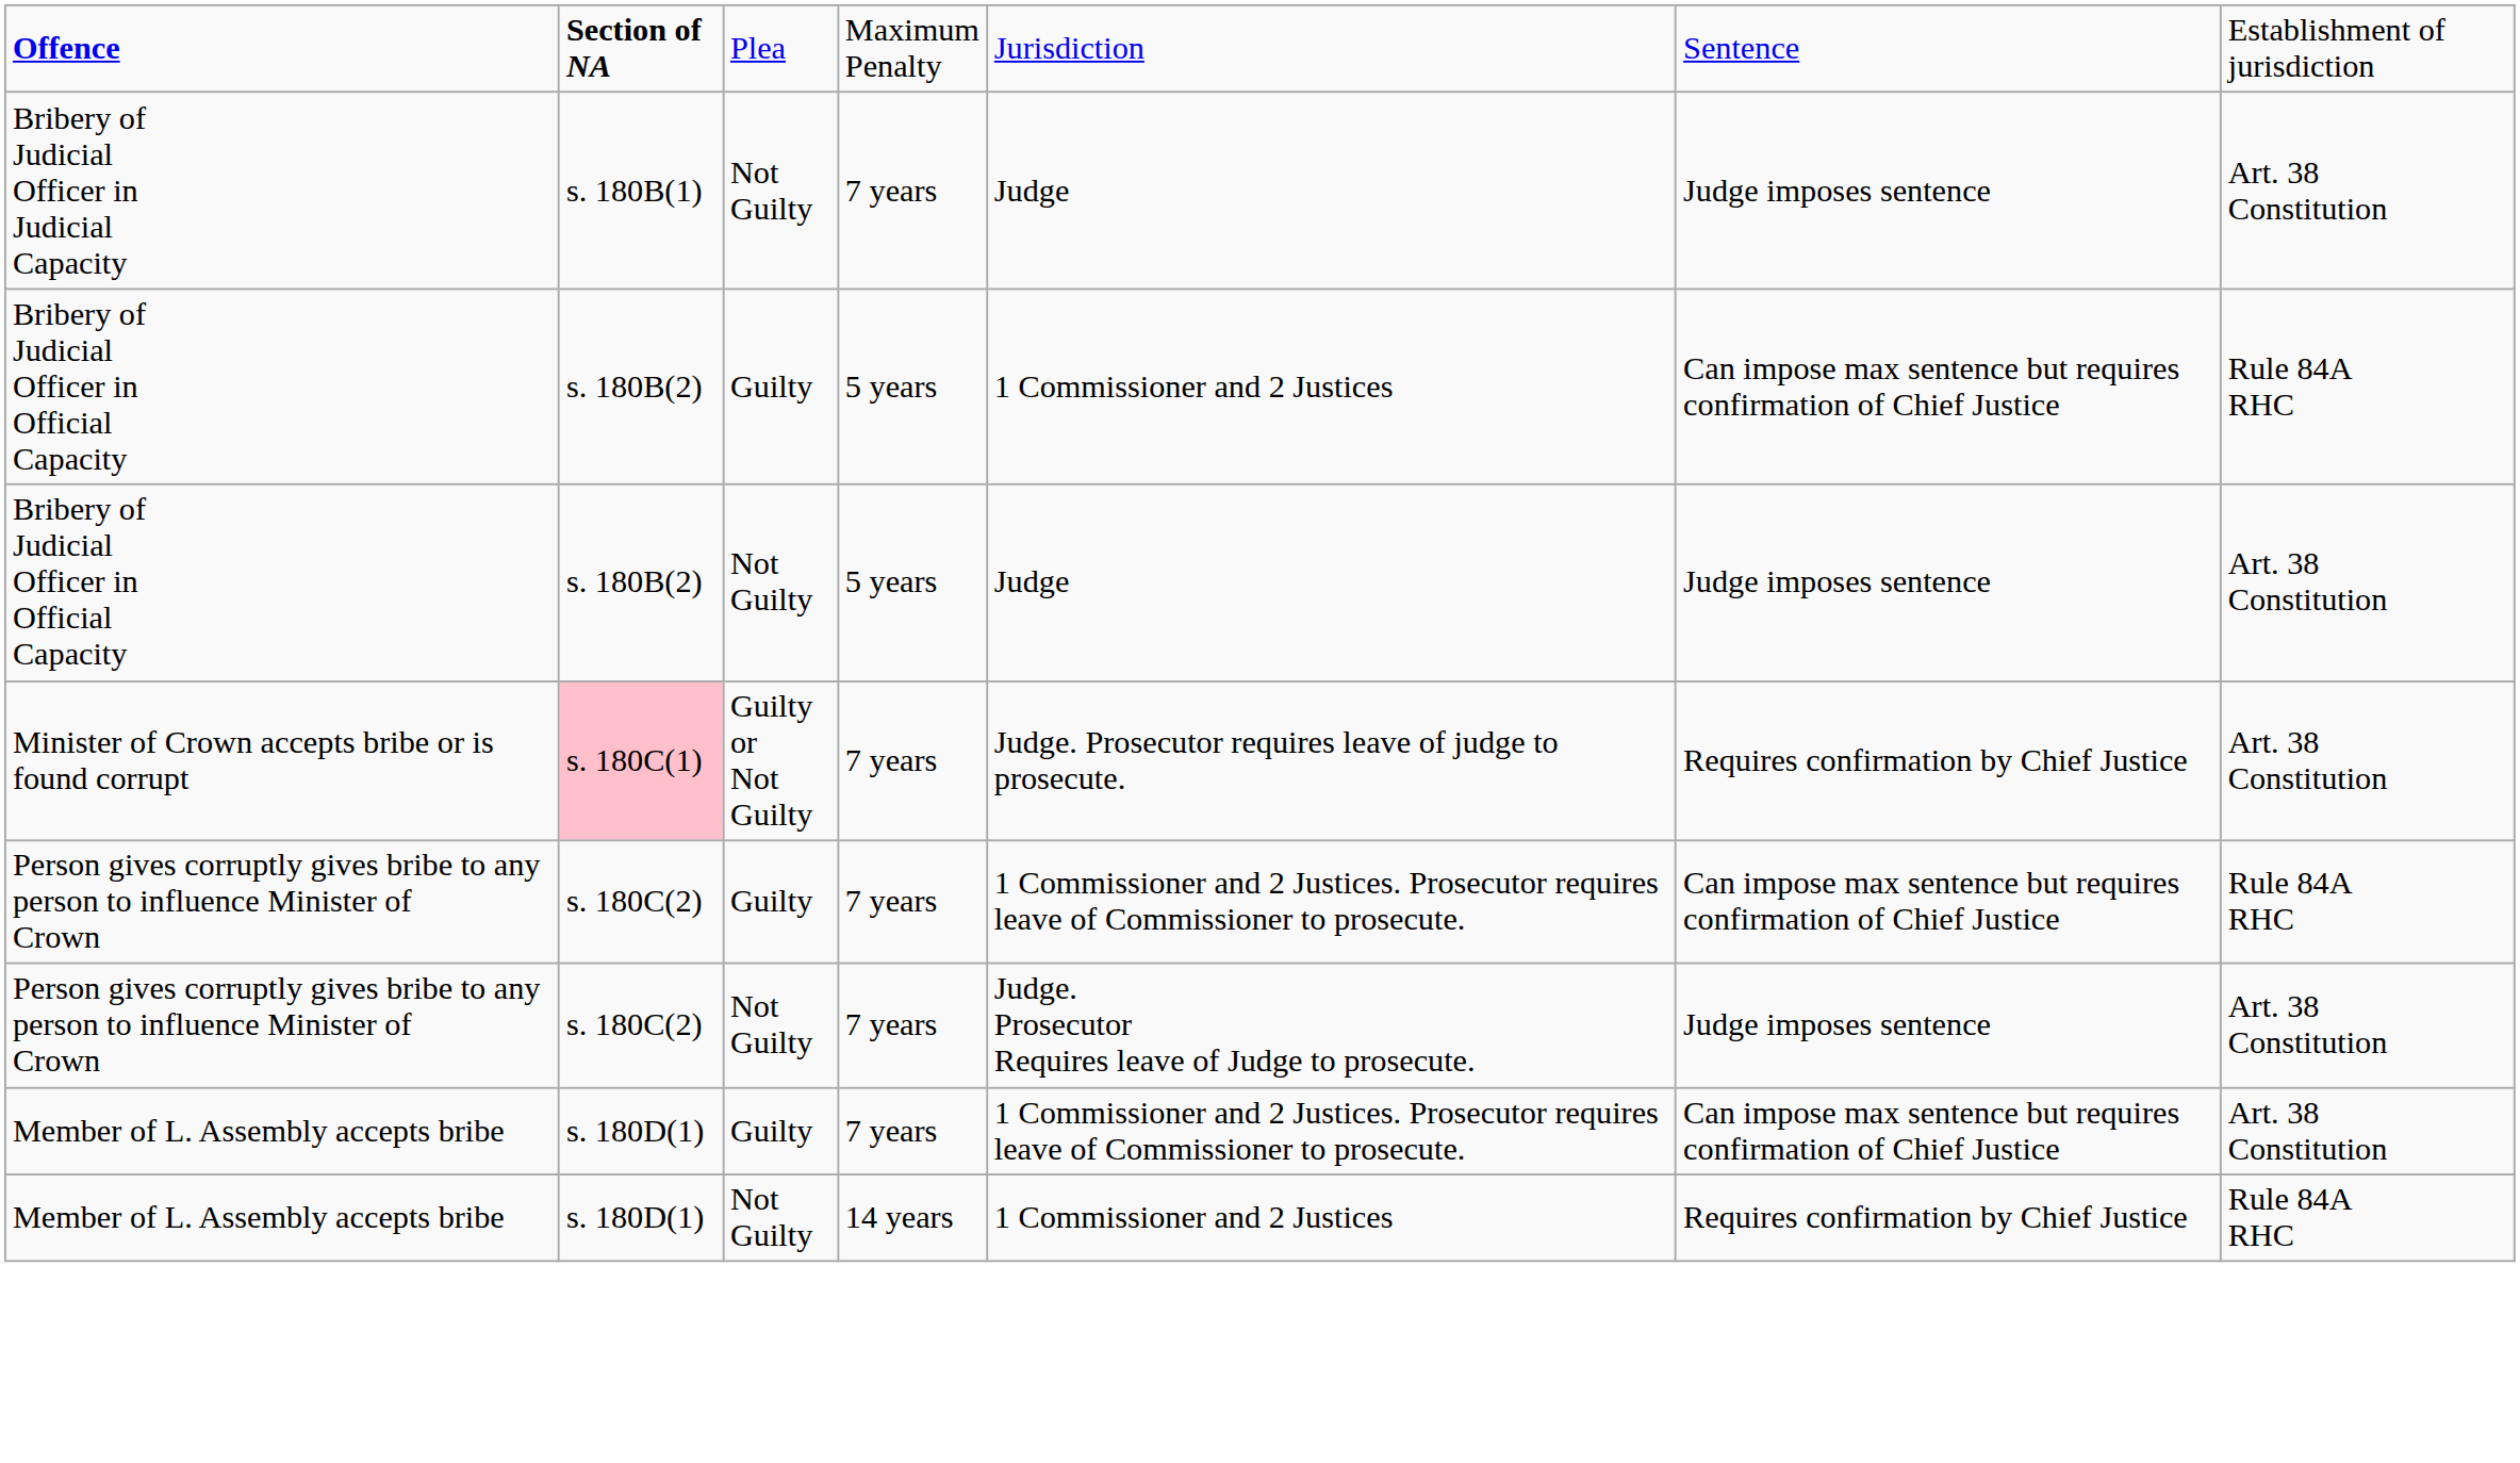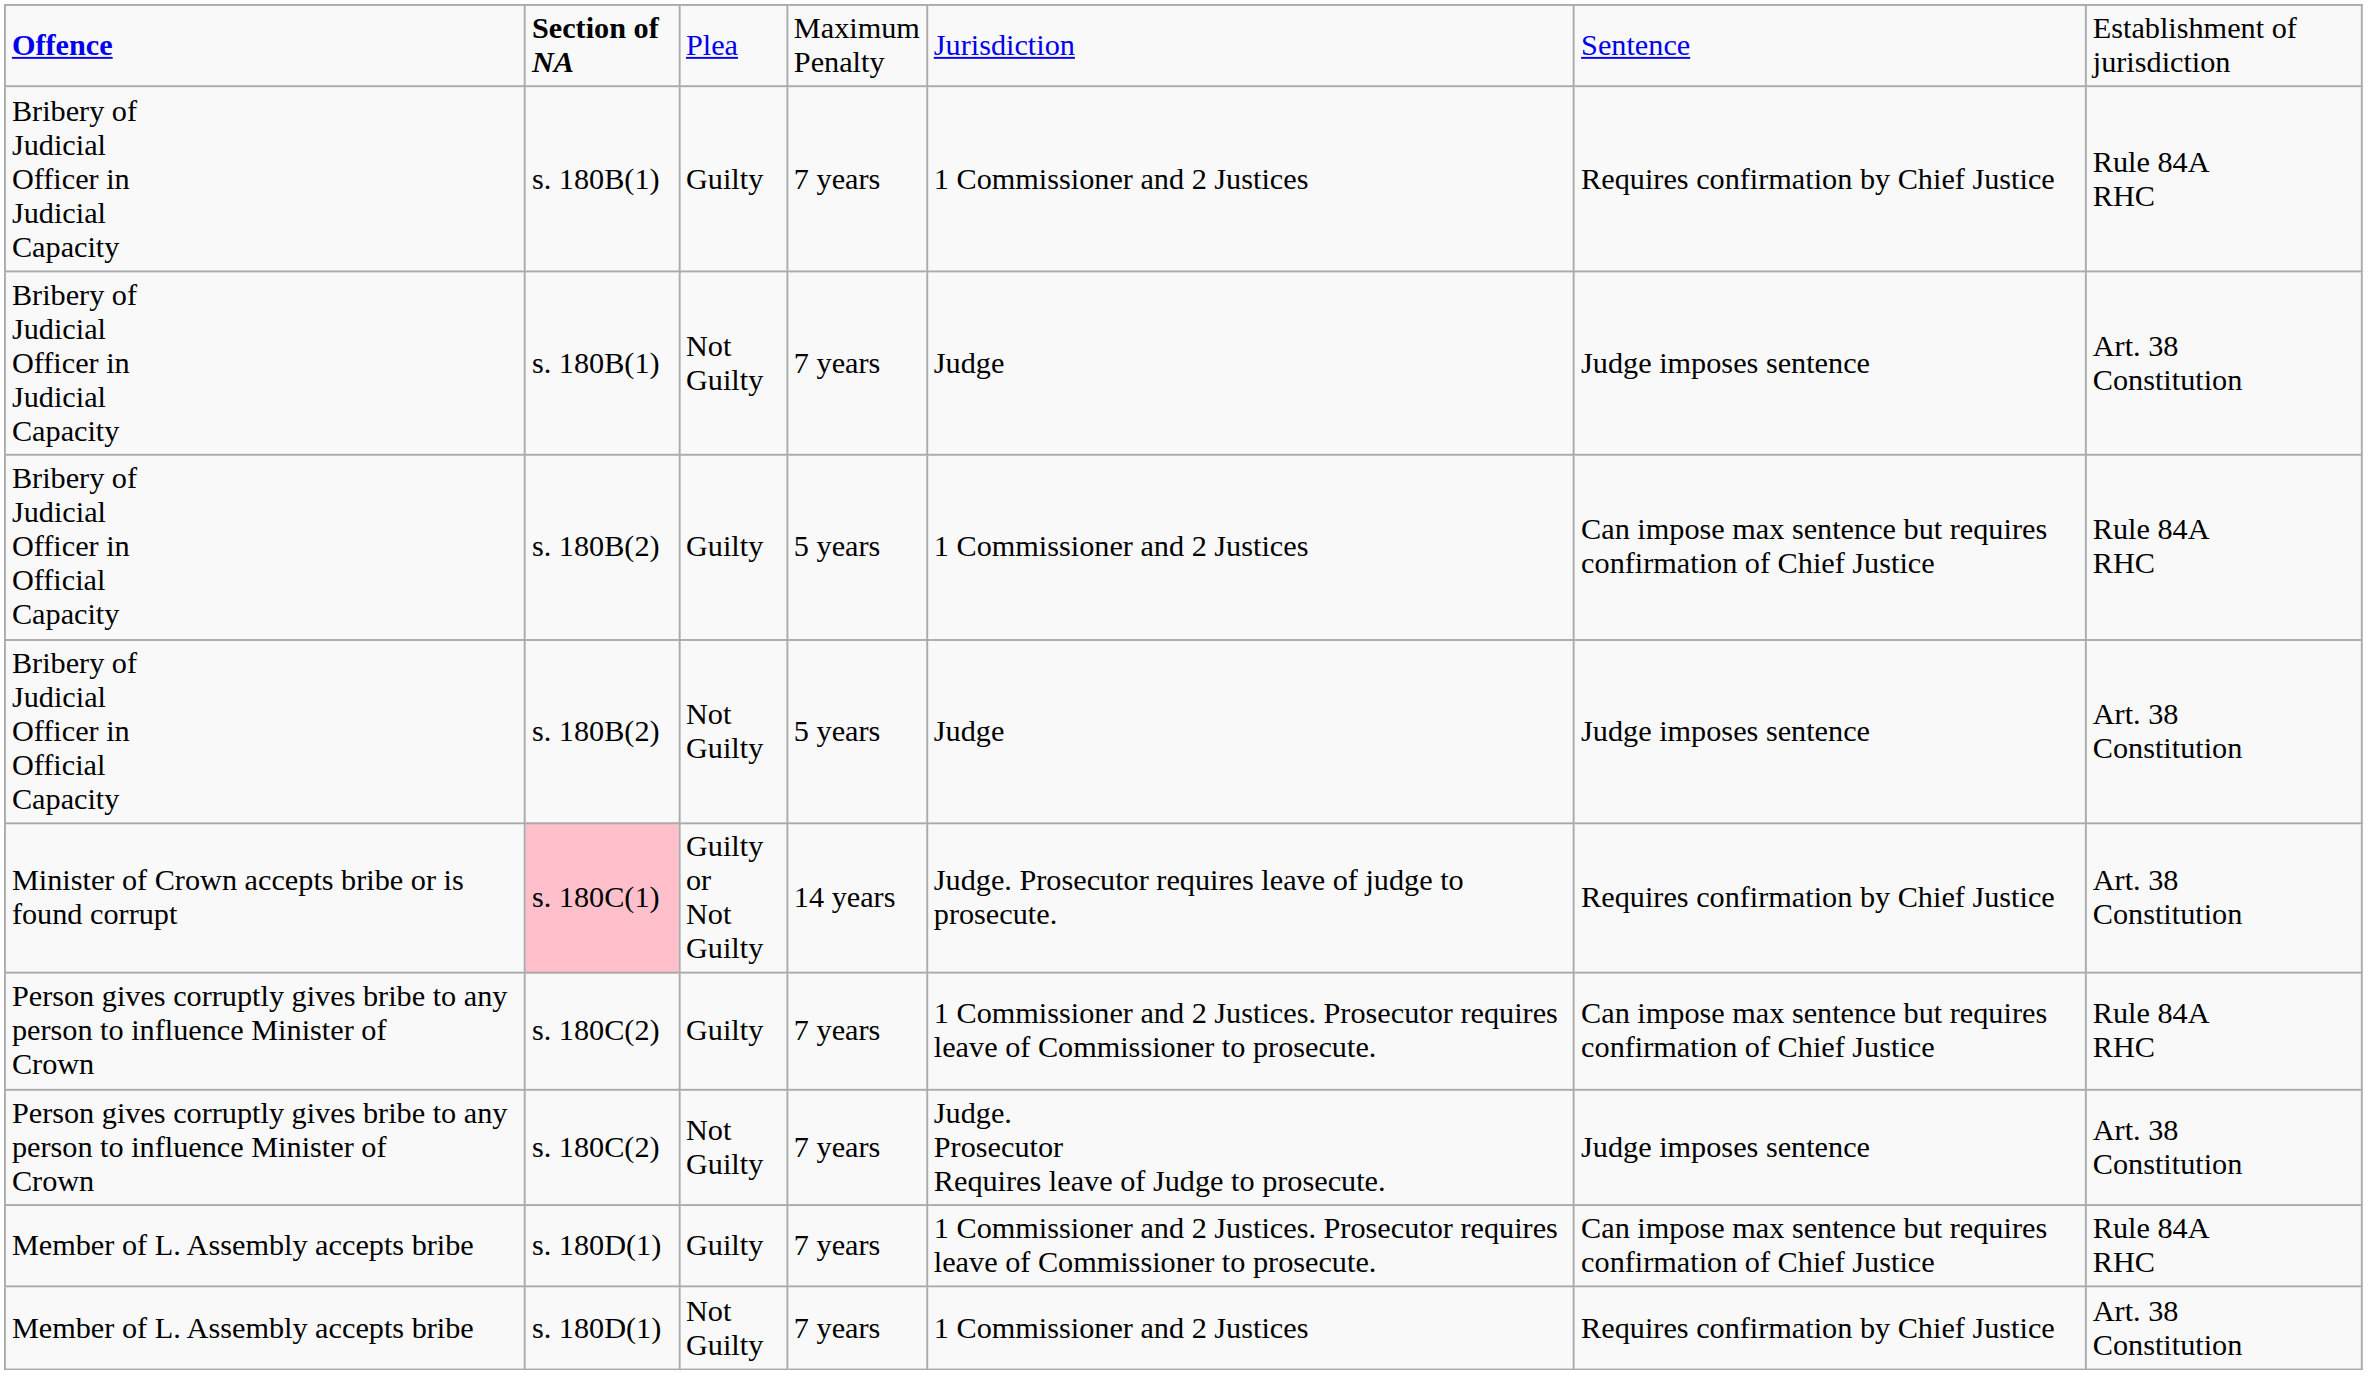+ row: Bribery of Judicial Officer in Judicial Capacity | s. 180B(1) | Guilty | 7 years | 1 Commissioner and 2 Justices | Requires confirmation by Chief Justice | Rule 84A RHC
Minister of Crown accepts bribe or is found corrupt | column 4: 7 years -> 14 years
Member of L. Assembly accepts bribe / Guilty | column 7: Art. 38 Constitution -> Rule 84A RHC
Member of L. Assembly accepts bribe / Not Guilty | column 4: 14 years -> 7 years
Member of L. Assembly accepts bribe / Not Guilty | column 7: Rule 84A RHC -> Art. 38 Constitution
